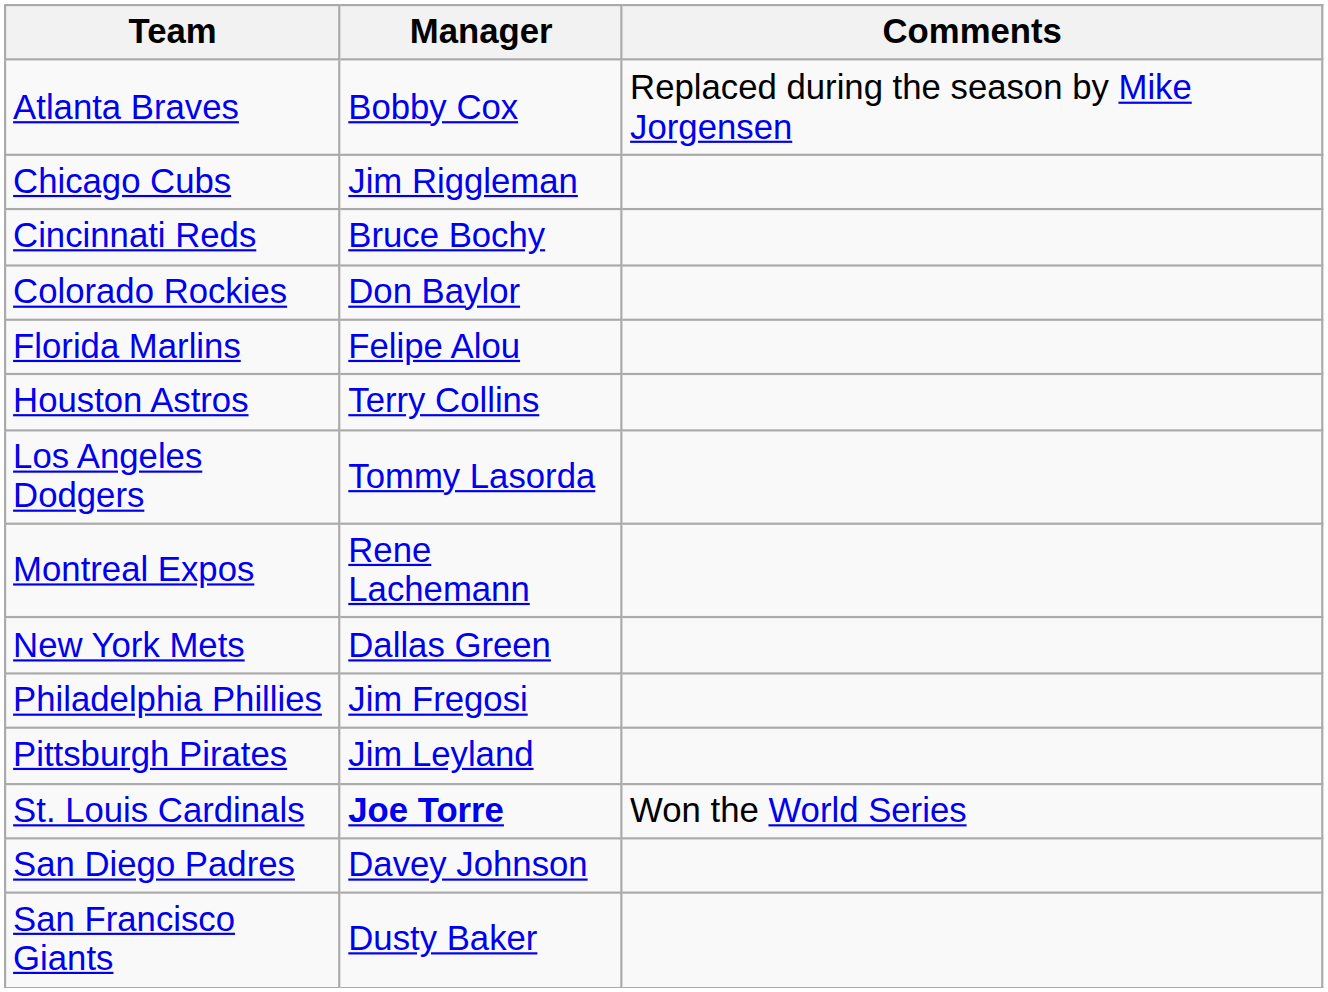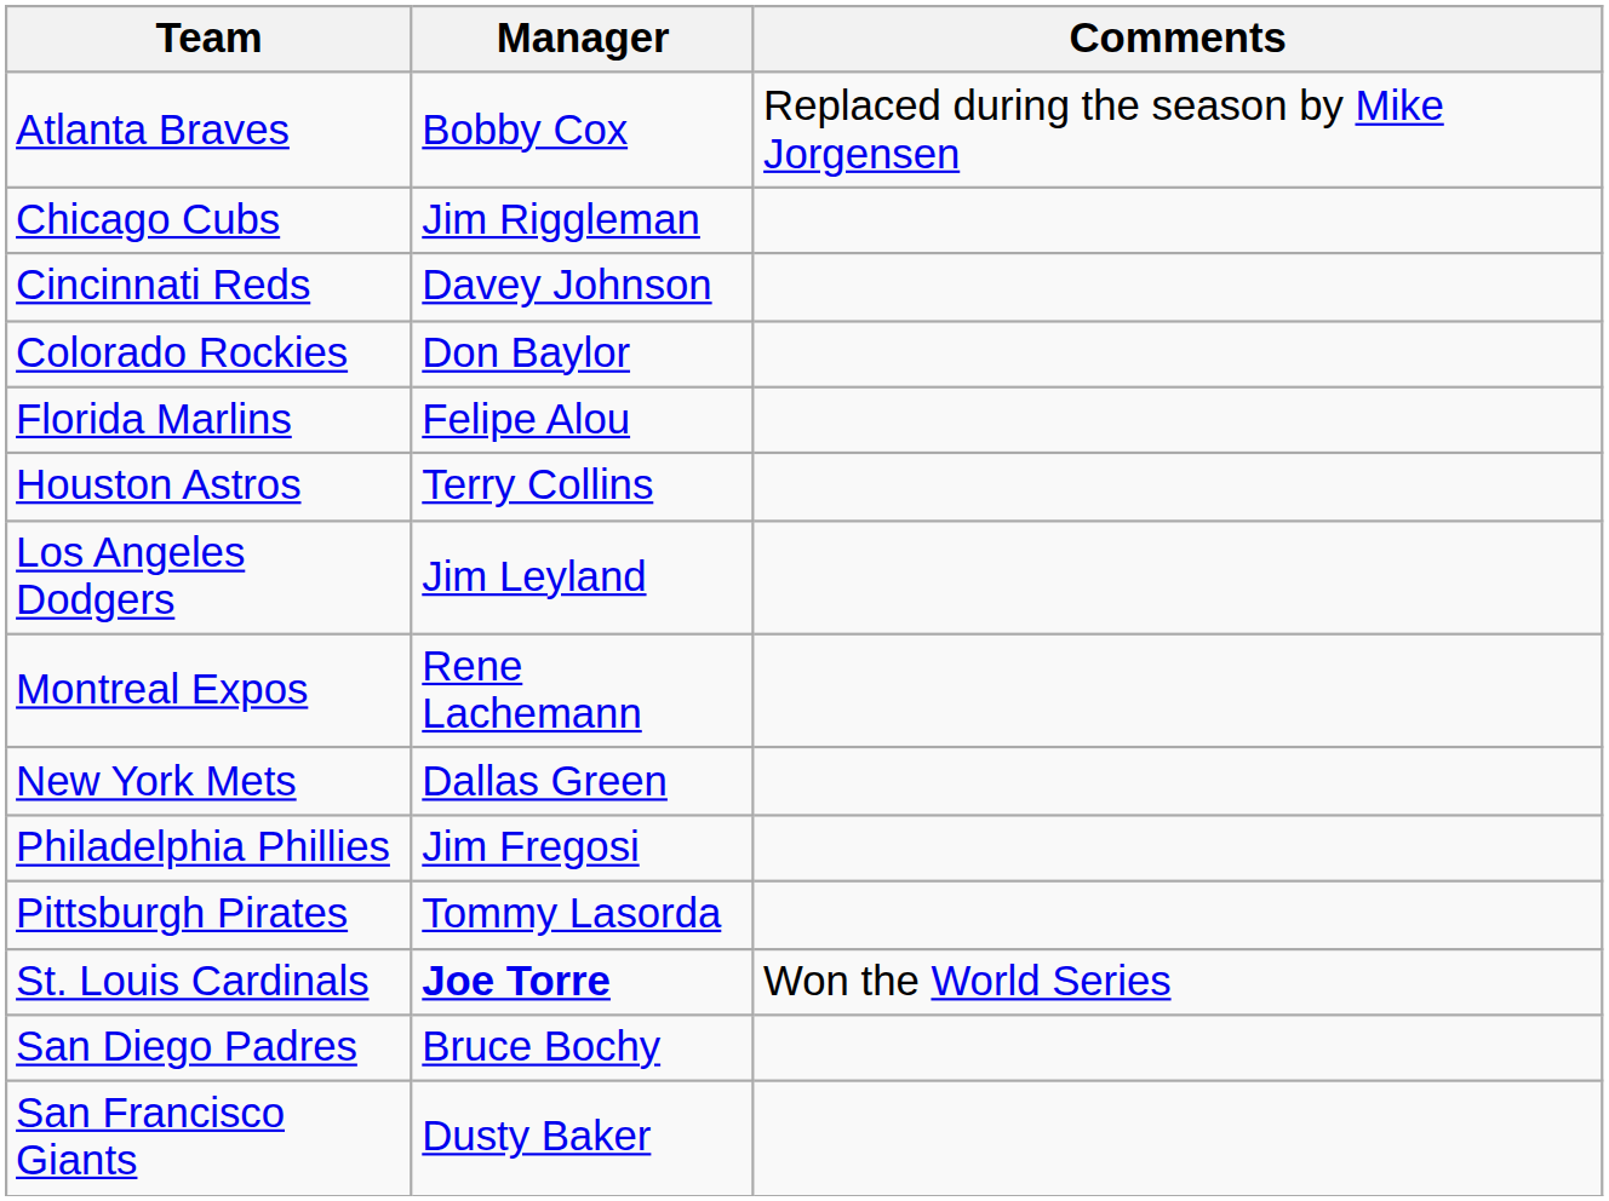Cincinnati Reds | Manager: Bruce Bochy -> Davey Johnson
Los Angeles Dodgers | Manager: Tommy Lasorda -> Jim Leyland
Pittsburgh Pirates | Manager: Jim Leyland -> Tommy Lasorda
San Diego Padres | Manager: Davey Johnson -> Bruce Bochy
